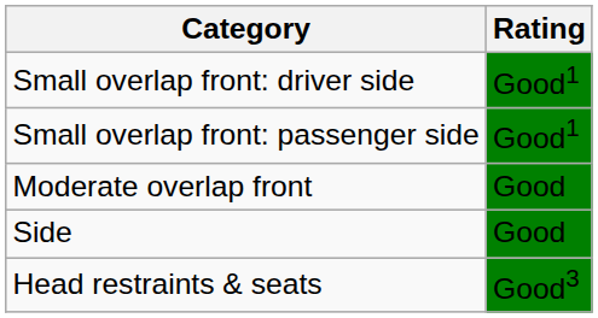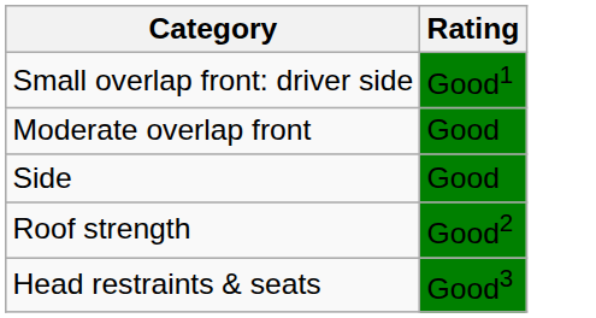- row: Small overlap front: passenger side | Good1
+ row: Roof strength | Good2
